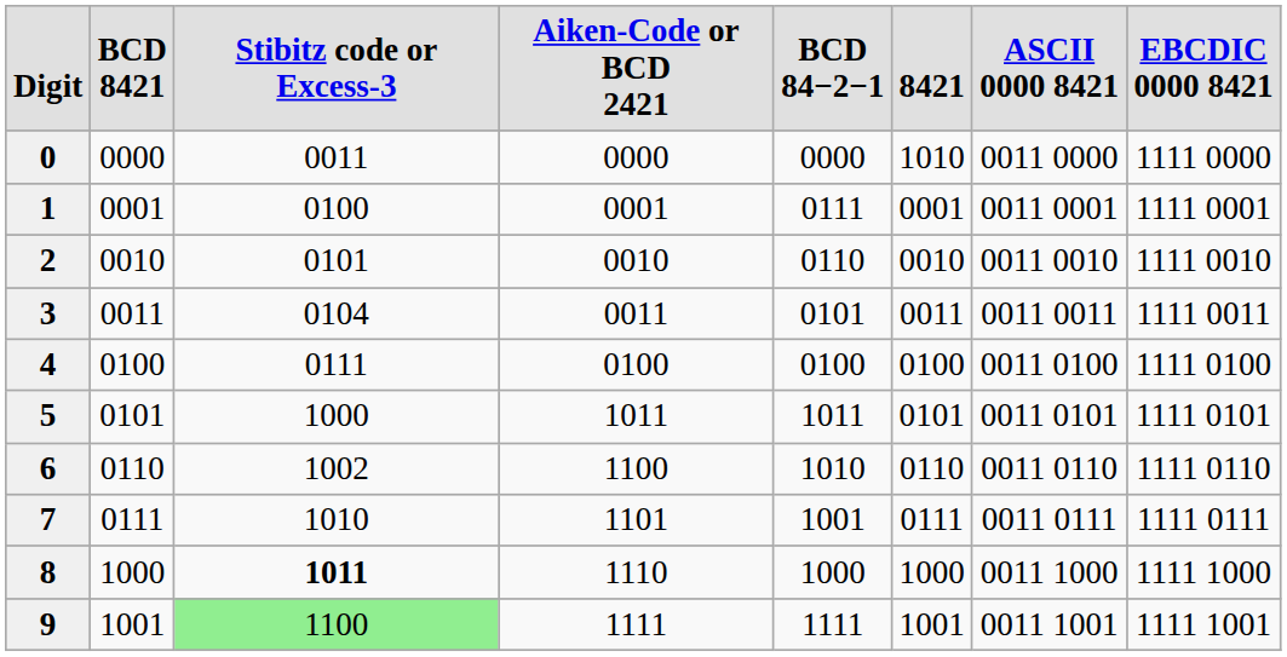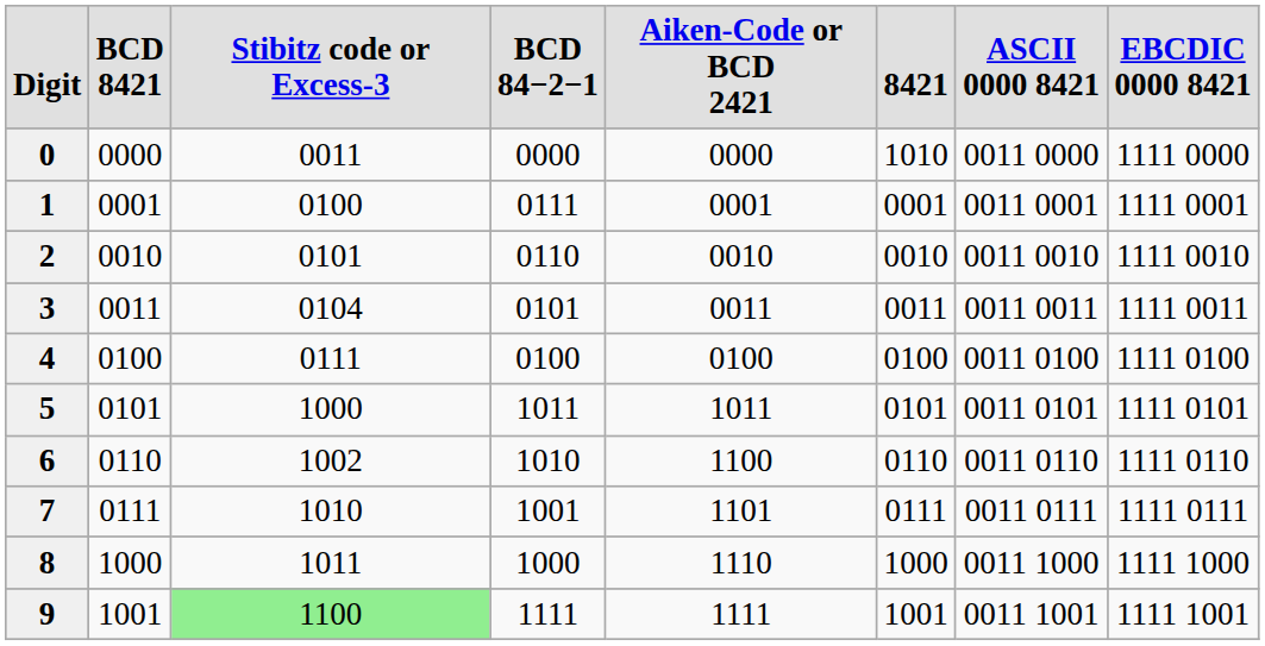columns swapped: Aiken-Code or BCD 2421 <-> BCD 84−2−1
8 | Stibitz code or Excess-3: bold -> normal
